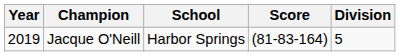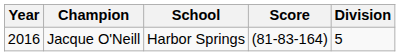Jacque O'Neill | Year: 2019 -> 2016
